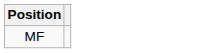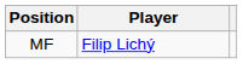+ column: Player | Filip Lichý
